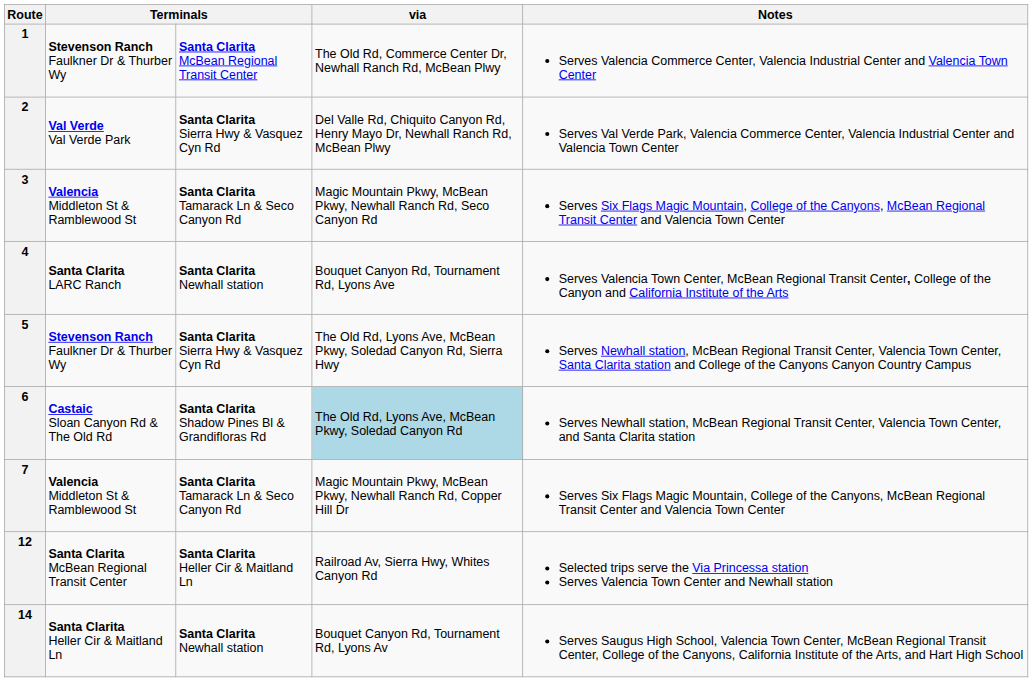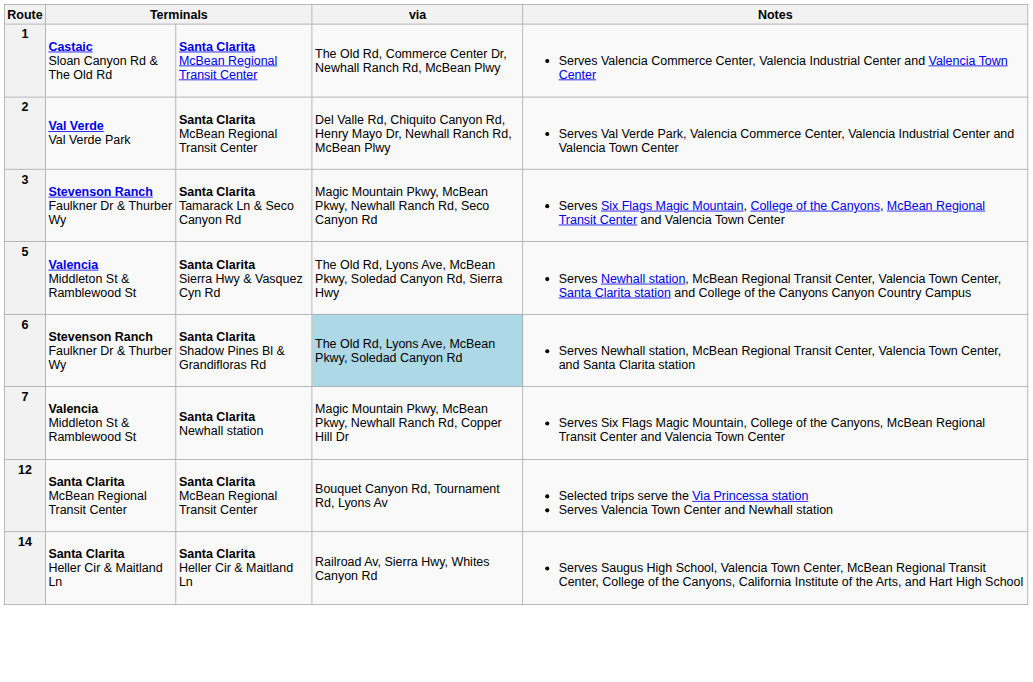1 | column 2: Stevenson Ranch Faulkner Dr & Thurber Wy -> Castaic Sloan Canyon Rd & The Old Rd
2 | column 3: Santa Clarita Sierra Hwy & Vasquez Cyn Rd -> Santa Clarita McBean Regional Transit Center
3 | column 2: Valencia Middleton St & Ramblewood St -> Stevenson Ranch Faulkner Dr & Thurber Wy
- row: 4 | Santa Clarita LARC Ranch | Santa Clarita Newhall station | Bouquet Canyon Rd, Tournament Rd, Lyons Ave | Serves Valencia Town Center, McBean Regional Transit Center, College of the Canyon and California Institute of the Arts
5 | column 2: Stevenson Ranch Faulkner Dr & Thurber Wy -> Valencia Middleton St & Ramblewood St
6 | column 2: Castaic Sloan Canyon Rd & The Old Rd -> Stevenson Ranch Faulkner Dr & Thurber Wy
7 | column 3: Santa Clarita Tamarack Ln & Seco Canyon Rd -> Santa Clarita Newhall station
12 | column 3: Santa Clarita Heller Cir & Maitland Ln -> Santa Clarita McBean Regional Transit Center
12 | via: Railroad Av, Sierra Hwy, Whites Canyon Rd -> Bouquet Canyon Rd, Tournament Rd, Lyons Av
14 | column 3: Santa Clarita Newhall station -> Santa Clarita Heller Cir & Maitland Ln
14 | via: Bouquet Canyon Rd, Tournament Rd, Lyons Av -> Railroad Av, Sierra Hwy, Whites Canyon Rd
